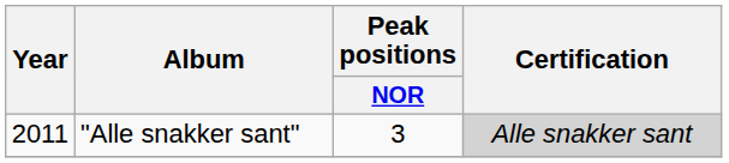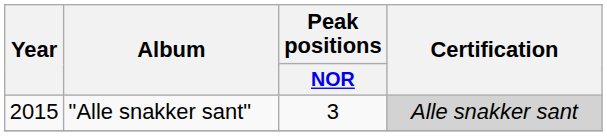"Alle snakker sant" | Year: 2011 -> 2015
